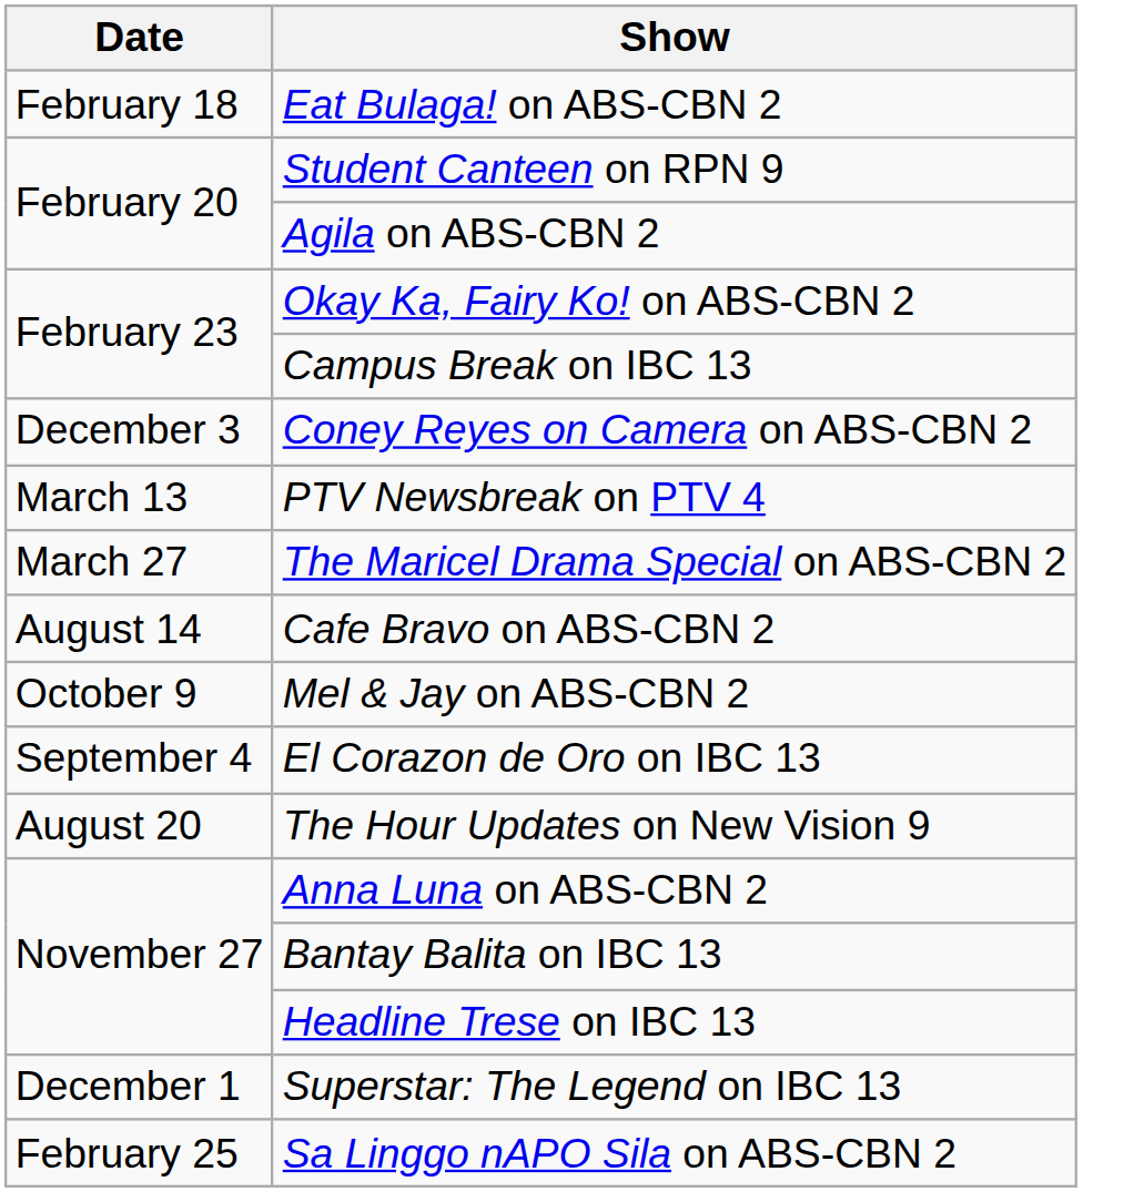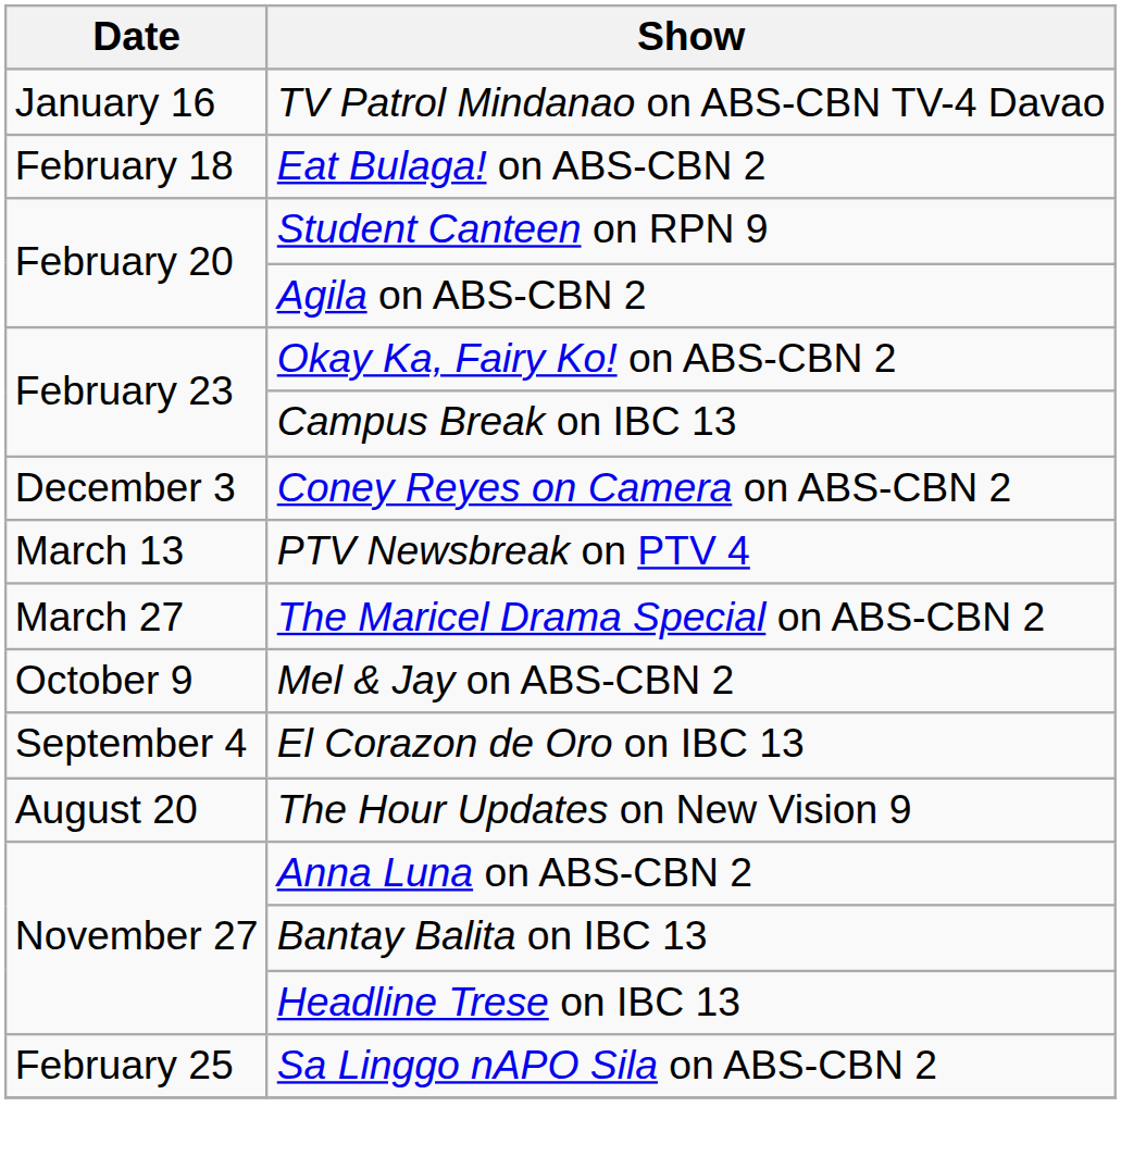+ row: January 16 | TV Patrol Mindanao on ABS-CBN TV-4 Davao
- row: August 14 | Cafe Bravo on ABS-CBN 2
- row: December 1 | Superstar: The Legend on IBC 13
